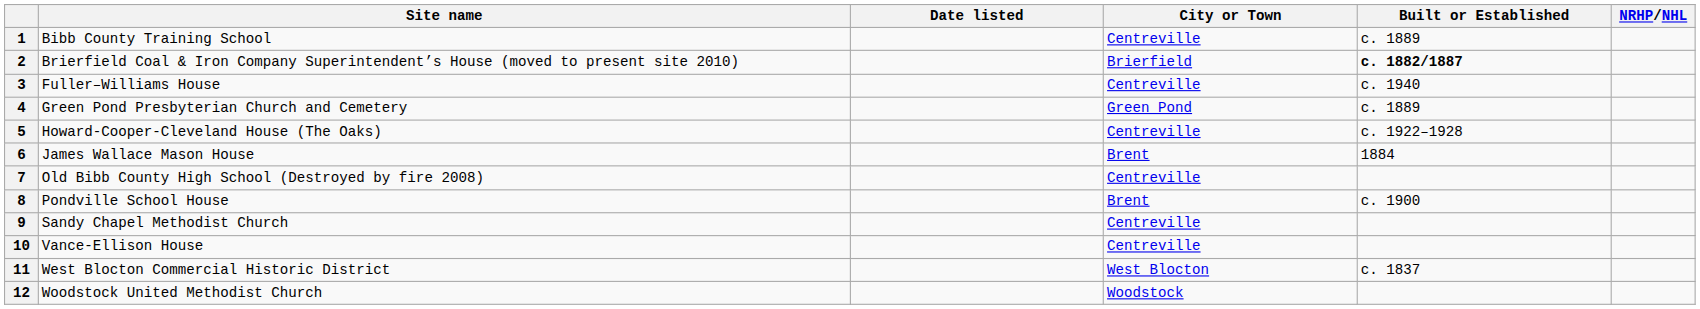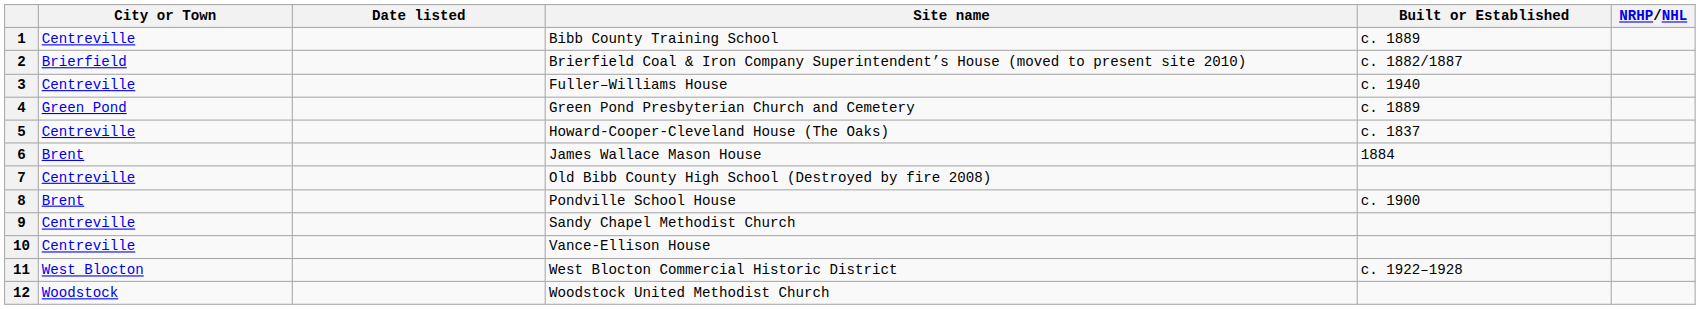columns swapped: Site name <-> City or Town
2 | Built or Established: bold -> normal
5 | Built or Established: c. 1922–1928 -> c. 1837
11 | Built or Established: c. 1837 -> c. 1922–1928
